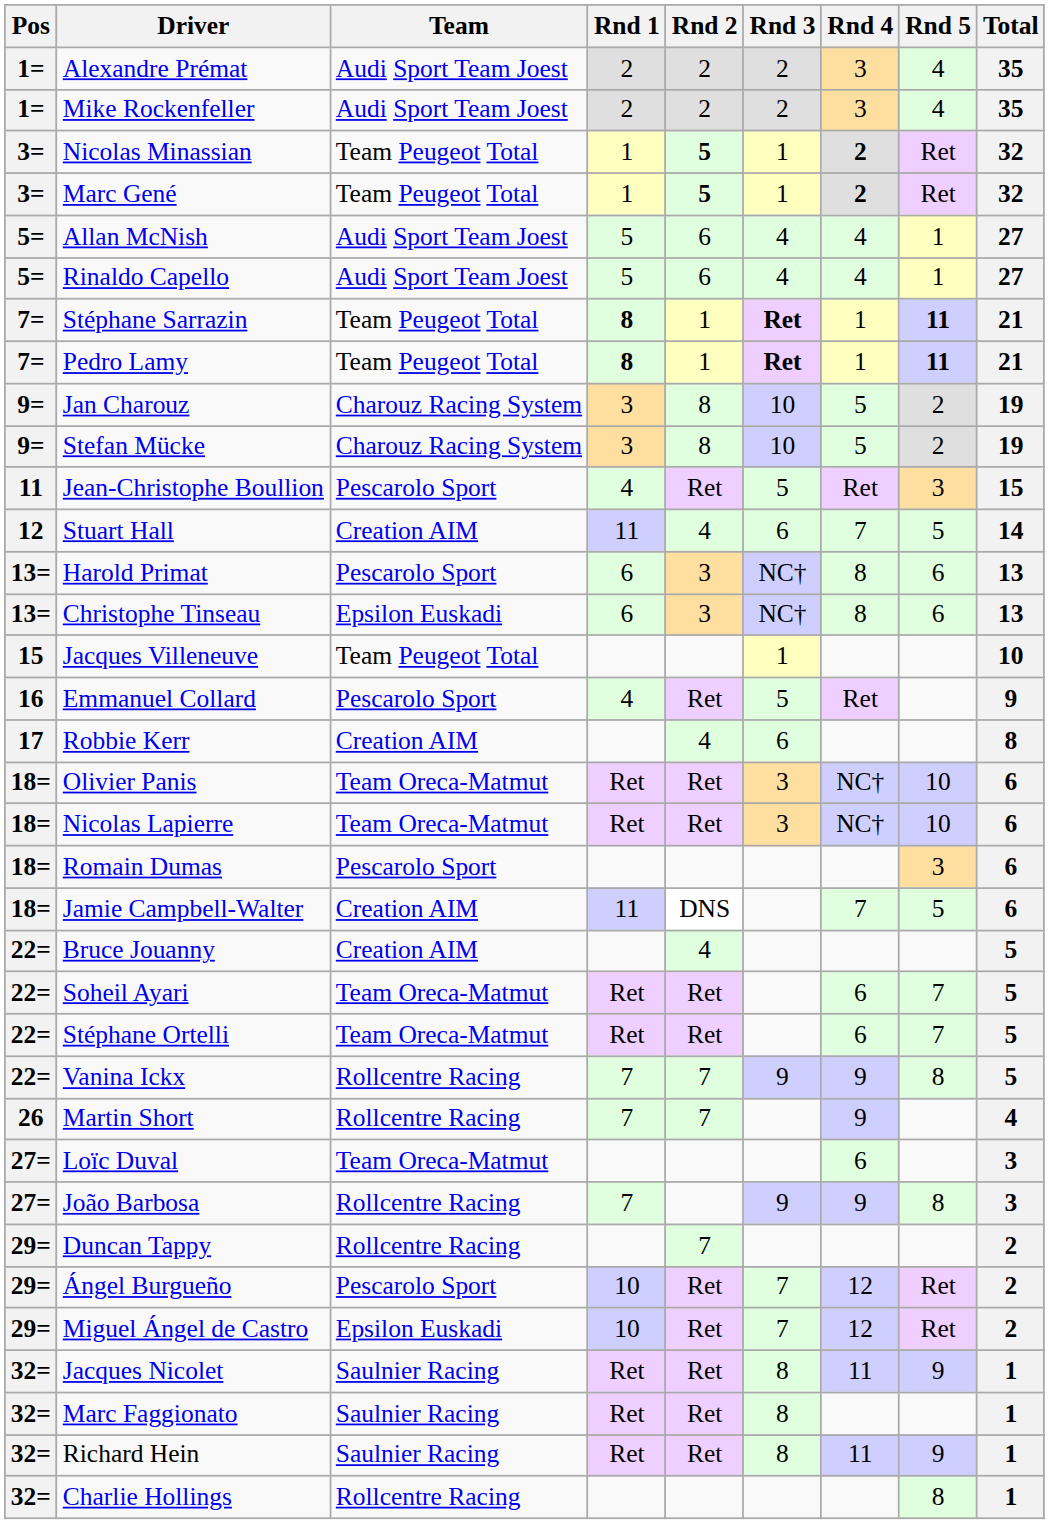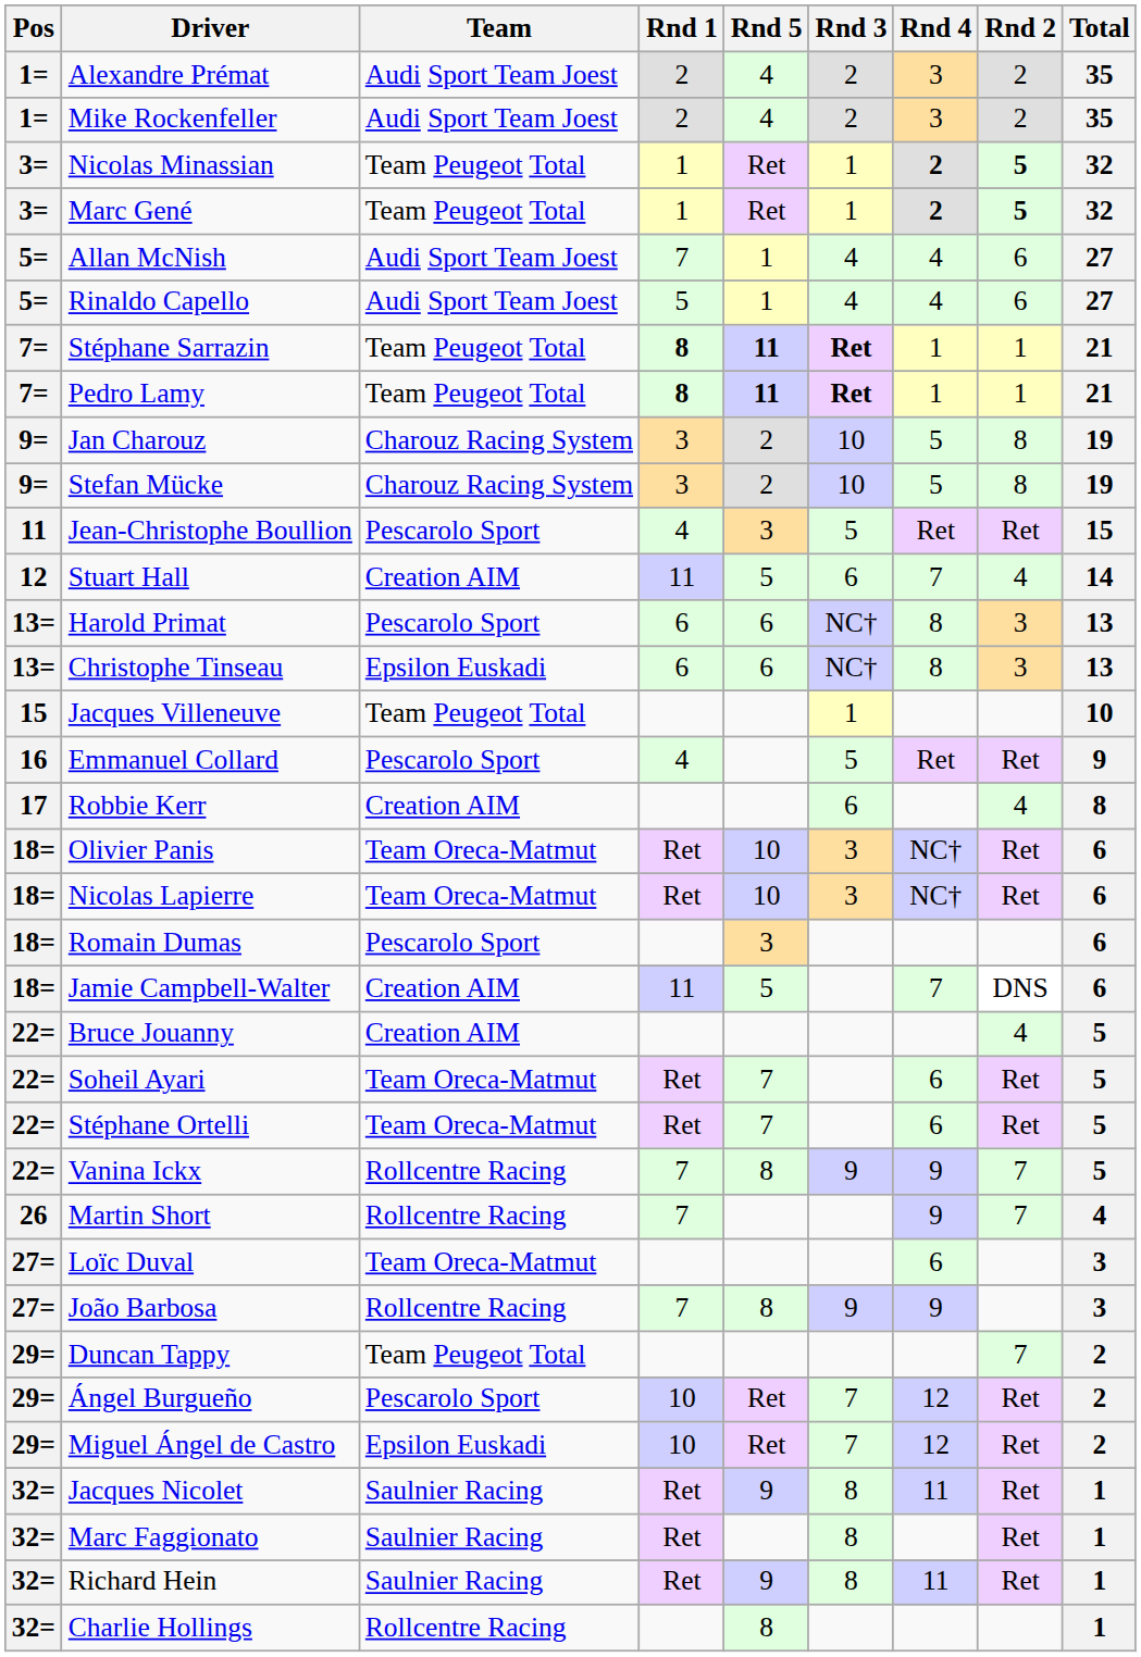columns swapped: Rnd 2 <-> Rnd 5
Allan McNish | Rnd 1: 5 -> 7
Duncan Tappy | Team: Rollcentre Racing -> Team Peugeot Total
